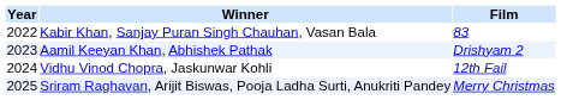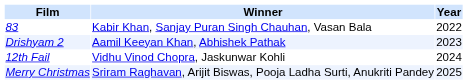columns swapped: Year <-> Film
